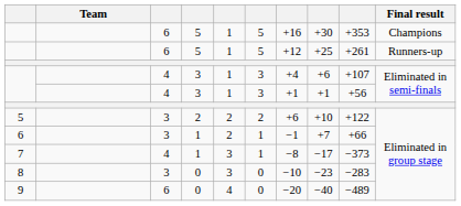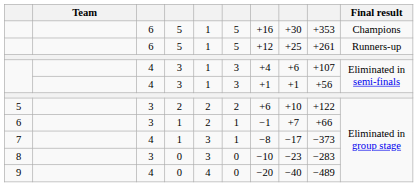9 | column 3: 6 -> 4
